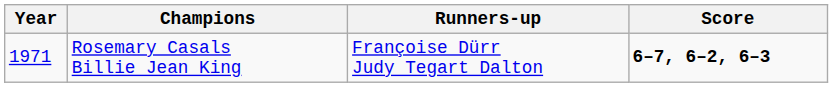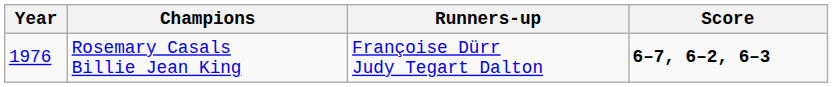Rosemary Casals Billie Jean King | Year: 1971 -> 1976
